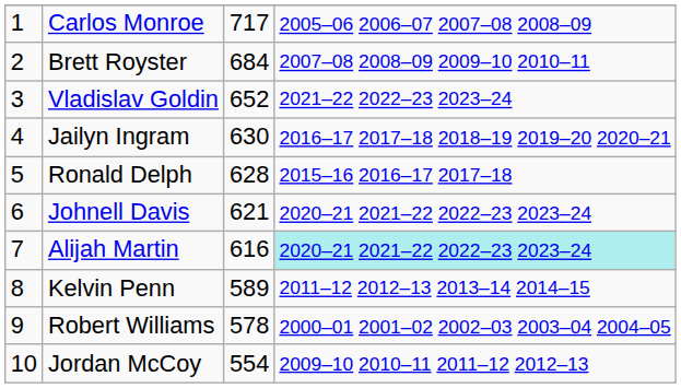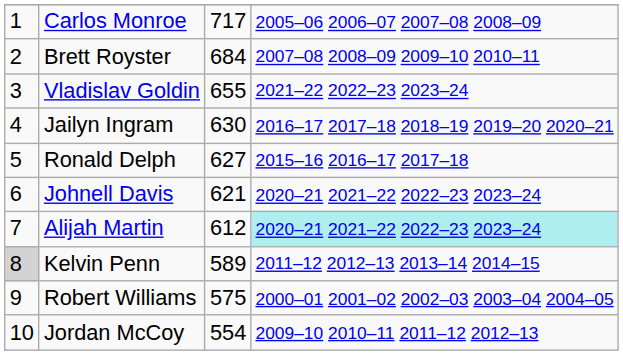Vladislav Goldin | column 3: 652 -> 655
Ronald Delph | column 3: 628 -> 627
Alijah Martin | column 3: 616 -> 612
Kelvin Penn | column 1: no background -> lightgrey background
Robert Williams | column 3: 578 -> 575
